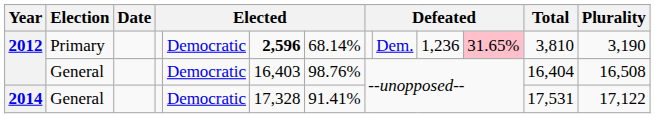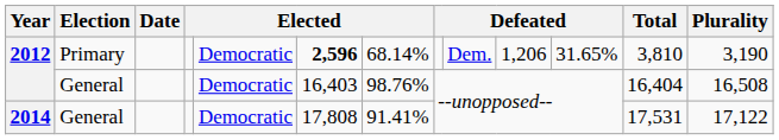2012 / Primary | column 10: 1,236 -> 1,206
2012 / Primary | column 11: pink background -> no background
2014 | column 6: 17,328 -> 17,808
